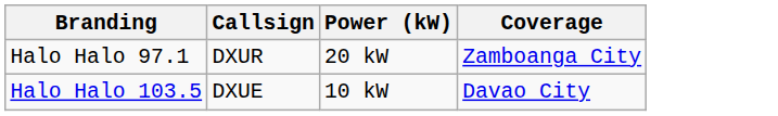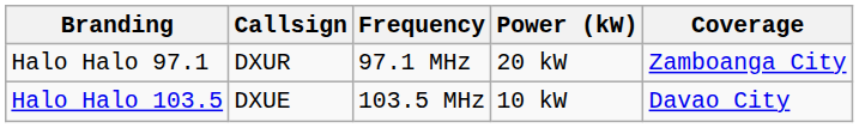+ column: Frequency | 97.1 MHz | 103.5 MHz
